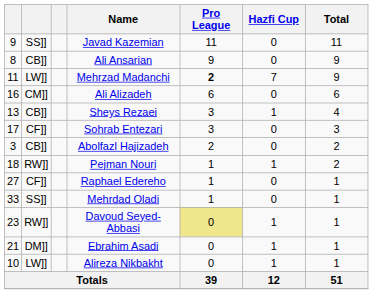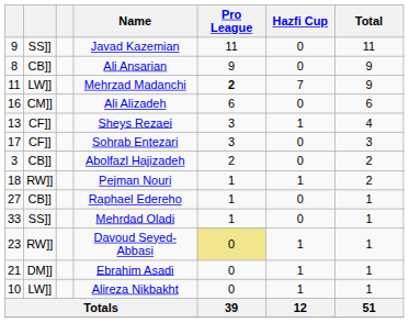Sheys Rezaei | column 2: CB]] -> CF]]
Raphael Edereho | column 2: CF]] -> CB]]
